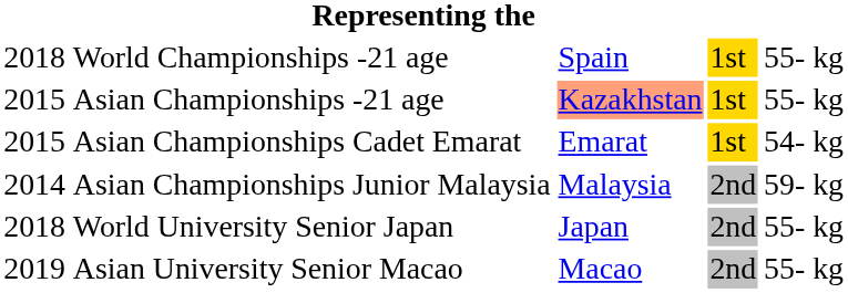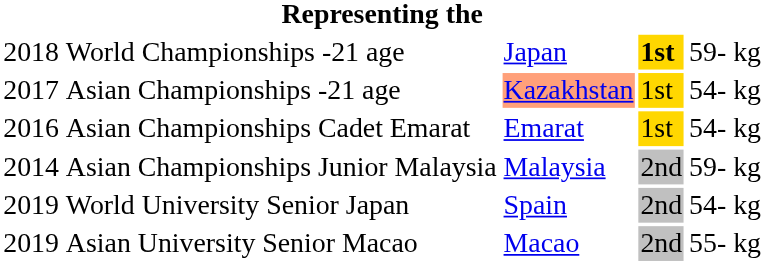World Championships -21 age | column 3: Spain -> Japan
World Championships -21 age | column 4: normal -> bold
World Championships -21 age | column 5: 55- kg -> 59- kg
Asian Championships -21 age | column 1: 2015 -> 2017
Asian Championships -21 age | column 5: 55- kg -> 54- kg
Asian Championships Cadet Emarat | column 1: 2015 -> 2016
World University Senior Japan | column 1: 2018 -> 2019
World University Senior Japan | column 3: Japan -> Spain
World University Senior Japan | column 5: 55- kg -> 54- kg
